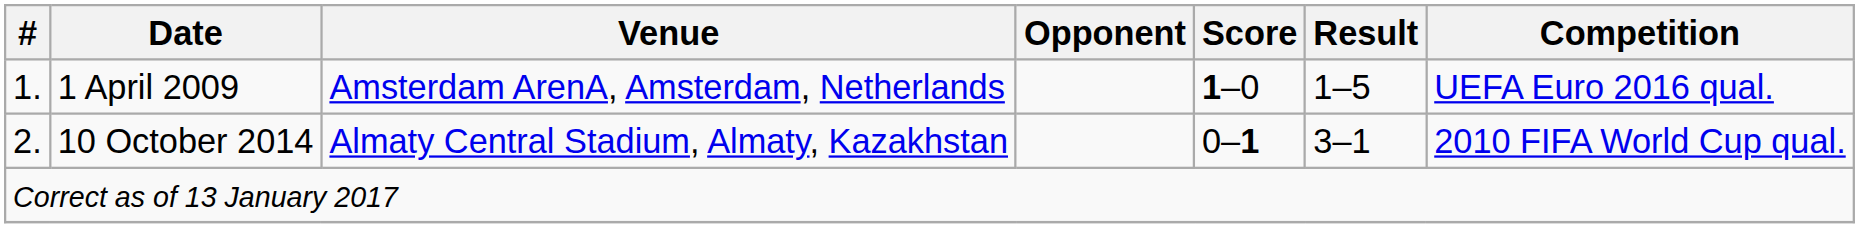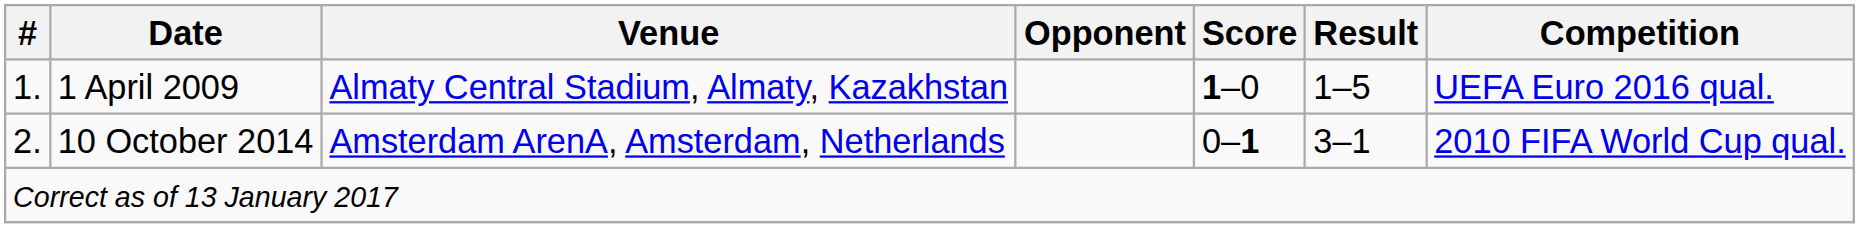1 April 2009 | Venue: Amsterdam ArenA, Amsterdam, Netherlands -> Almaty Central Stadium, Almaty, Kazakhstan
10 October 2014 | Venue: Almaty Central Stadium, Almaty, Kazakhstan -> Amsterdam ArenA, Amsterdam, Netherlands
